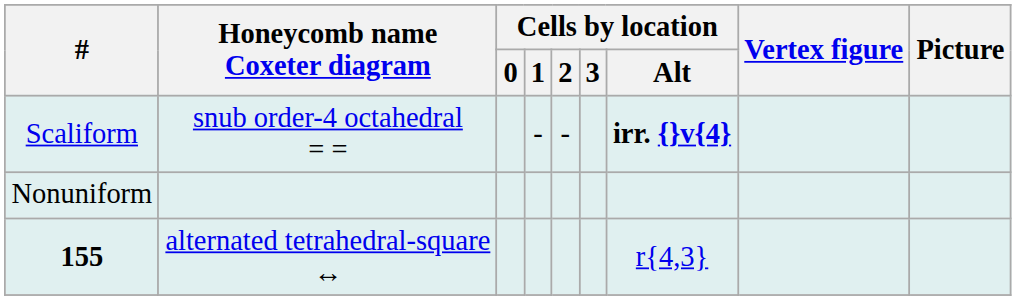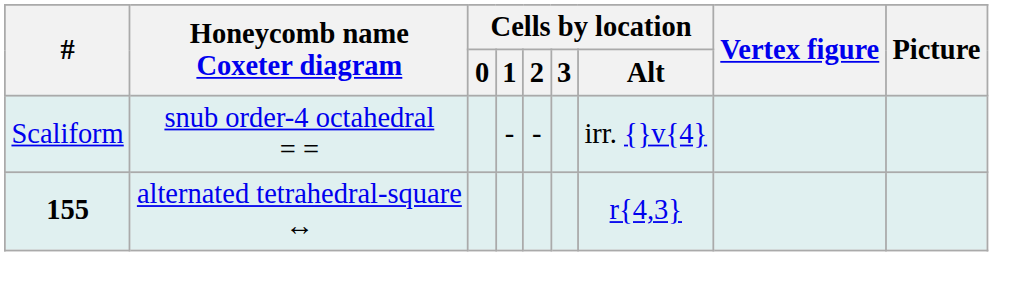Scaliform | Cells by location / Alt: bold -> normal
- row: Nonuniform
